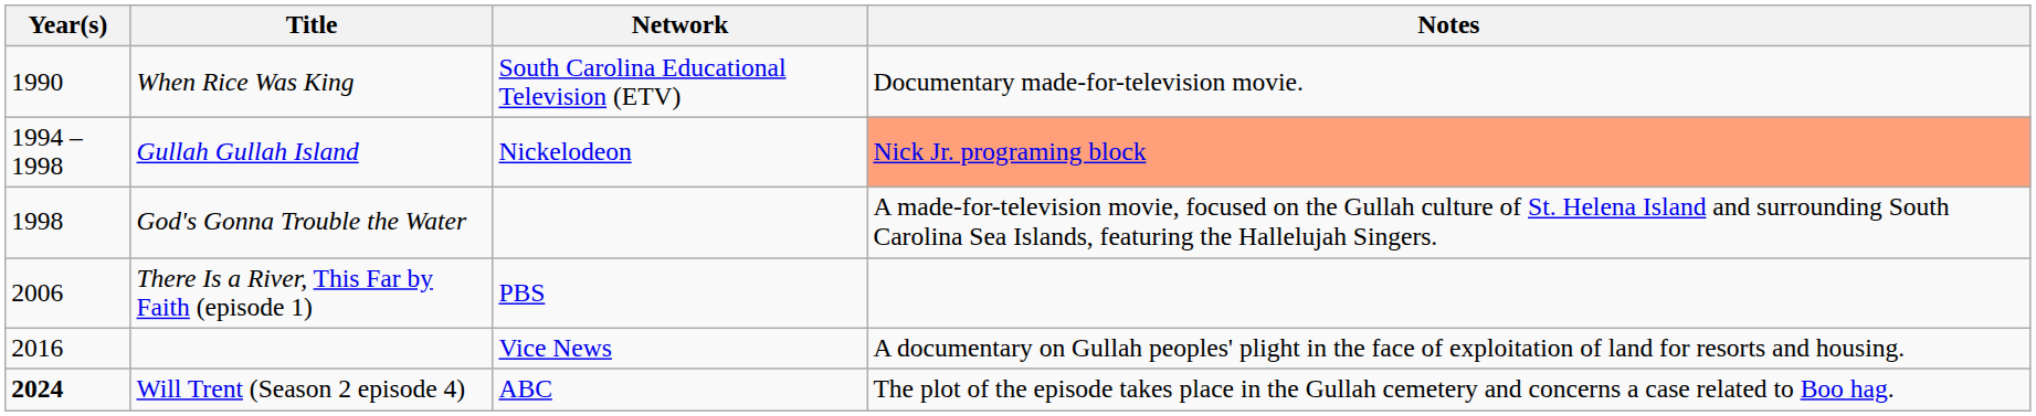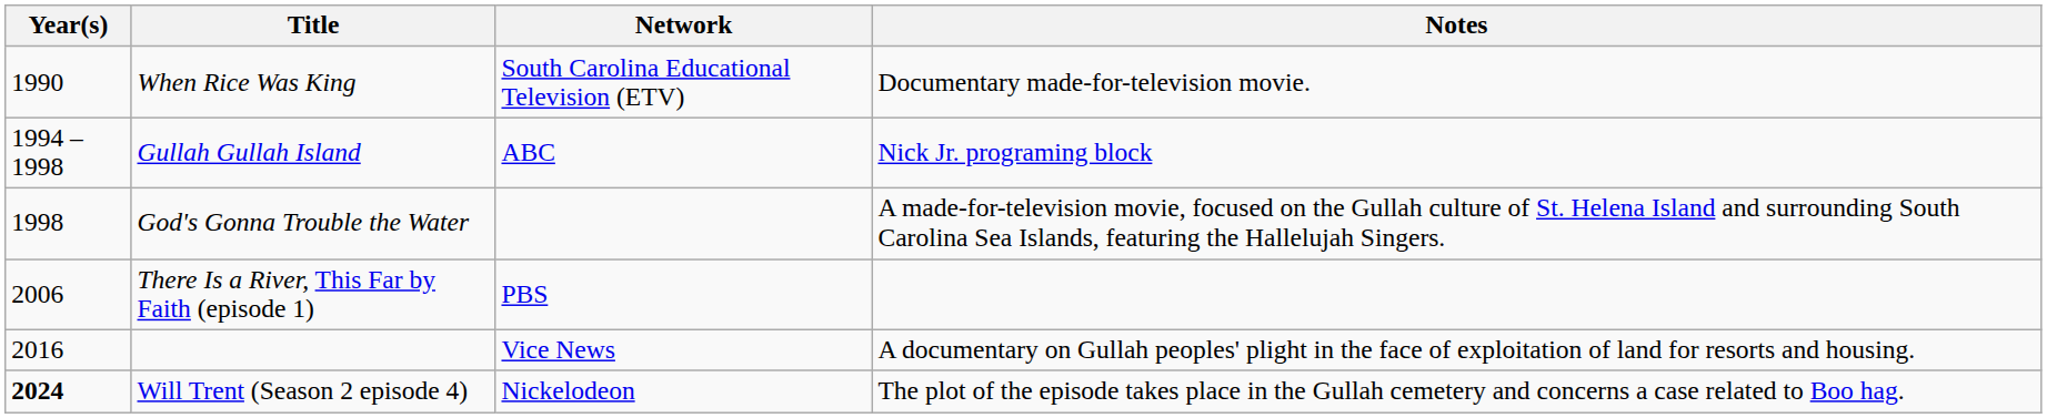Gullah Gullah Island | Network: Nickelodeon -> ABC
Gullah Gullah Island | Notes: lightsalmon background -> no background
Will Trent (Season 2 episode 4) | Network: ABC -> Nickelodeon
